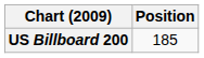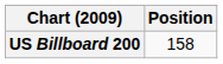US Billboard 200 | Position: 185 -> 158
